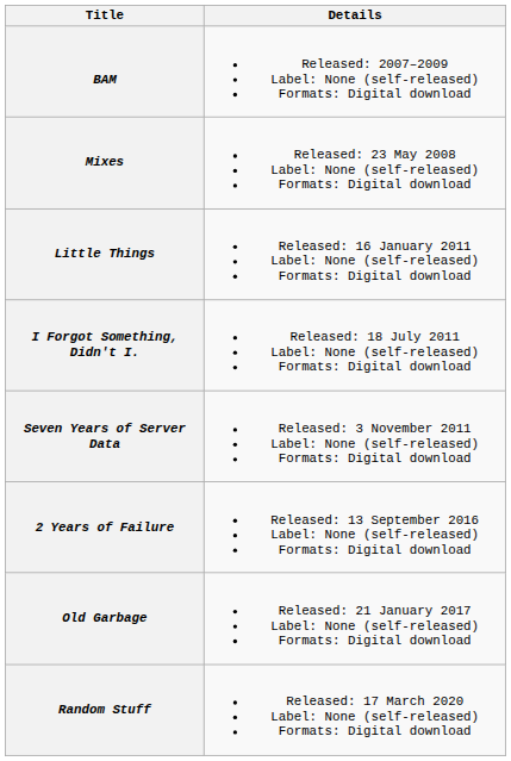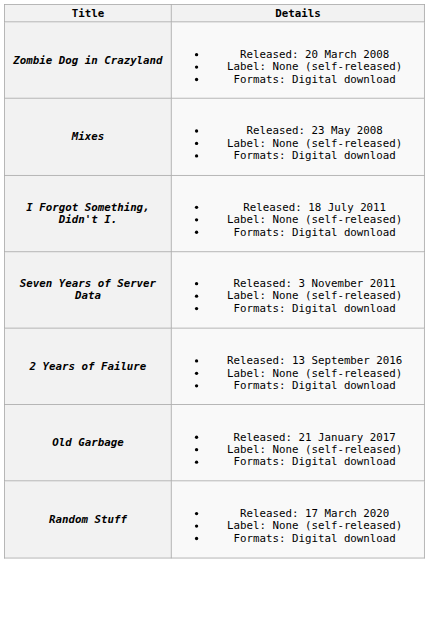- row: BAM | Released: 2007–2009 Label: None (self-released) Formats: Digital download
+ row: Zombie Dog in Crazyland | Released: 20 March 2008 Label: None (self-released) Formats: Digital download
- row: Little Things | Released: 16 January 2011 Label: None (self-released) Formats: Digital download
